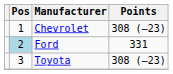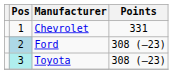Chevrolet | Points: 308 (–23) -> 331
Ford | Points: 331 -> 308 (–23)
Toyota | Pos: no background -> paleturquoise background
